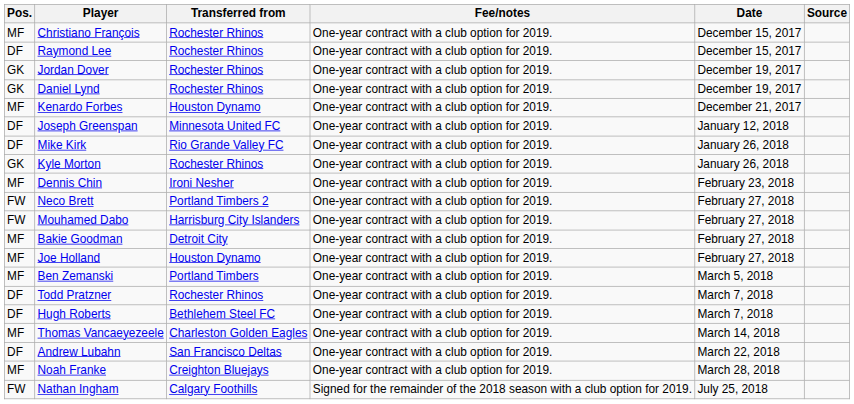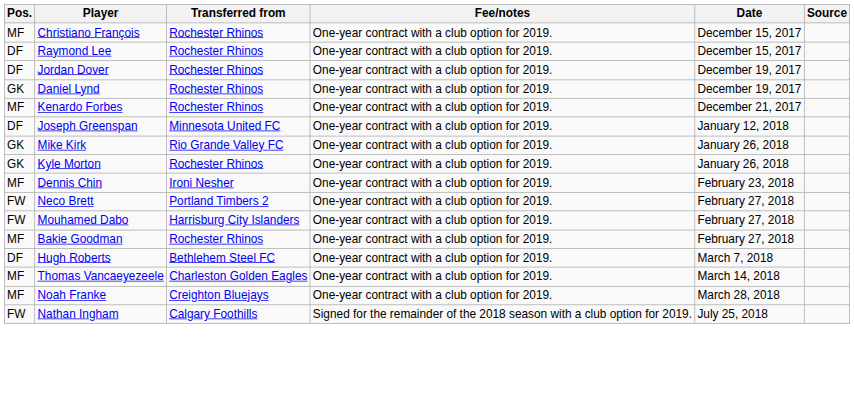Jordan Dover | Pos.: GK -> DF
Kenardo Forbes | Transferred from: Houston Dynamo -> Rochester Rhinos
Mike Kirk | Pos.: DF -> GK
Bakie Goodman | Transferred from: Detroit City -> Rochester Rhinos
- row: MF | Joe Holland | Houston Dynamo | One-year contract with a club option for 2019. | February 27, 2018
- row: MF | Ben Zemanski | Portland Timbers | One-year contract with a club option for 2019. | March 5, 2018
- row: DF | Todd Pratzner | Rochester Rhinos | One-year contract with a club option for 2019. | March 7, 2018
- row: DF | Andrew Lubahn | San Francisco Deltas | One-year contract with a club option for 2019. | March 22, 2018
